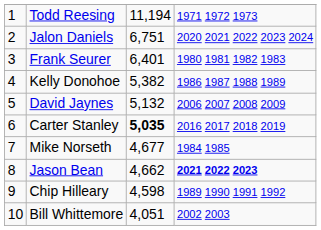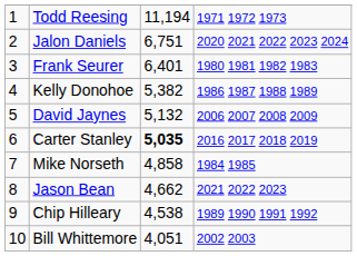Mike Norseth | column 3: 4,677 -> 4,858
Jason Bean | column 4: bold -> normal
Chip Hilleary | column 3: 4,598 -> 4,538
